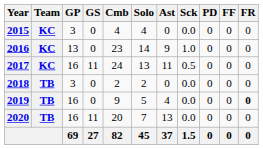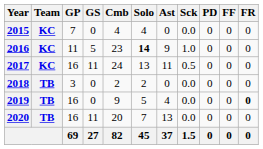2015 | GP: 3 -> 7
2016 | GP: 13 -> 11
2016 | GS: 0 -> 5
2016 | Solo: normal -> bold
